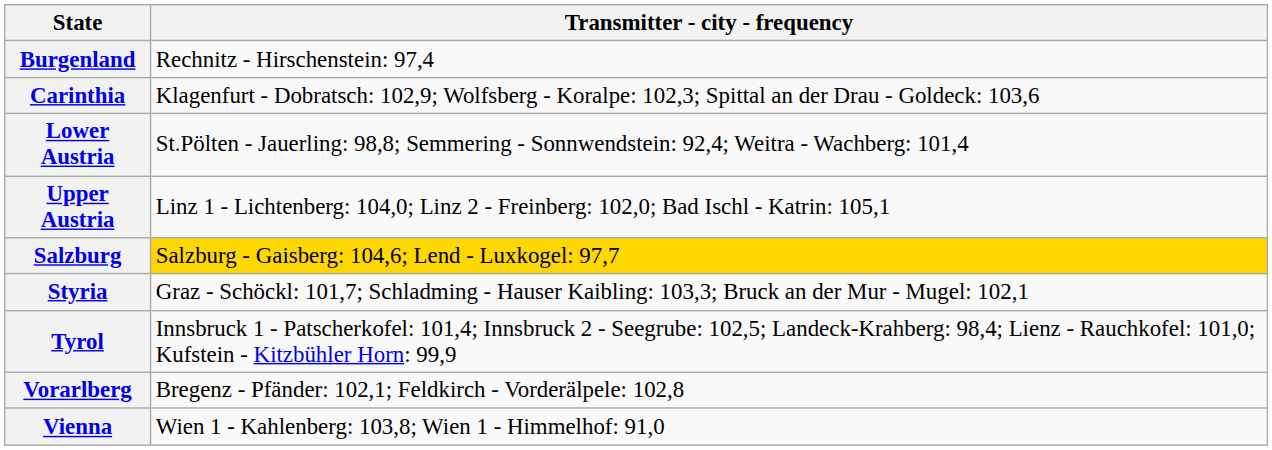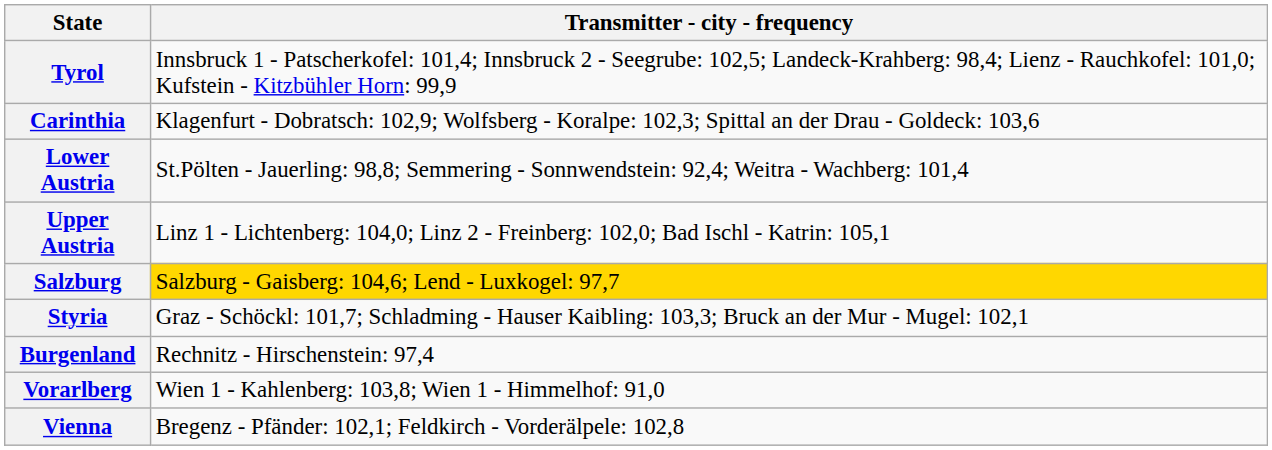rows swapped: Burgenland <-> Tyrol
Vorarlberg | Transmitter - city - frequency: Bregenz - Pfänder: 102,1; Feldkirch - Vorderälpele: 102,8 -> Wien 1 - Kahlenberg: 103,8; Wien 1 - Himmelhof: 91,0
Vienna | Transmitter - city - frequency: Wien 1 - Kahlenberg: 103,8; Wien 1 - Himmelhof: 91,0 -> Bregenz - Pfänder: 102,1; Feldkirch - Vorderälpele: 102,8
